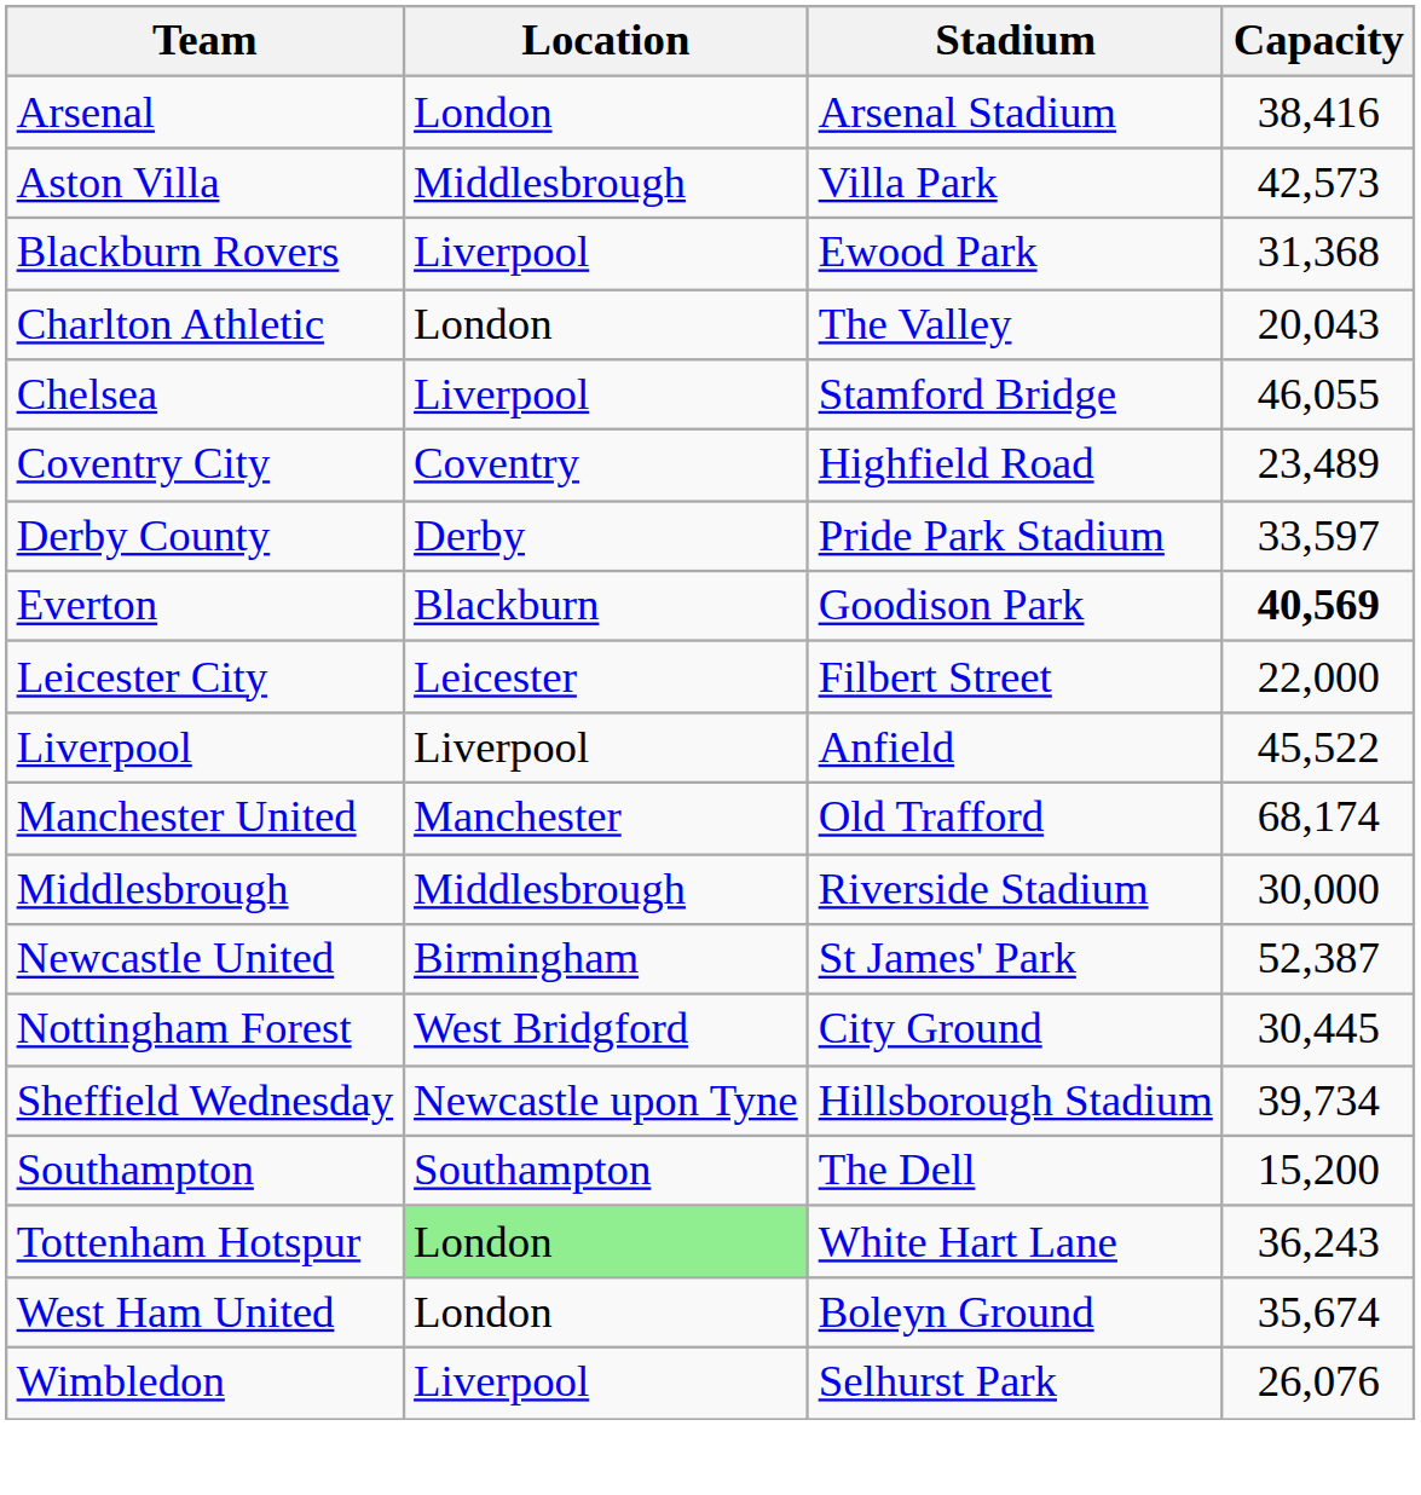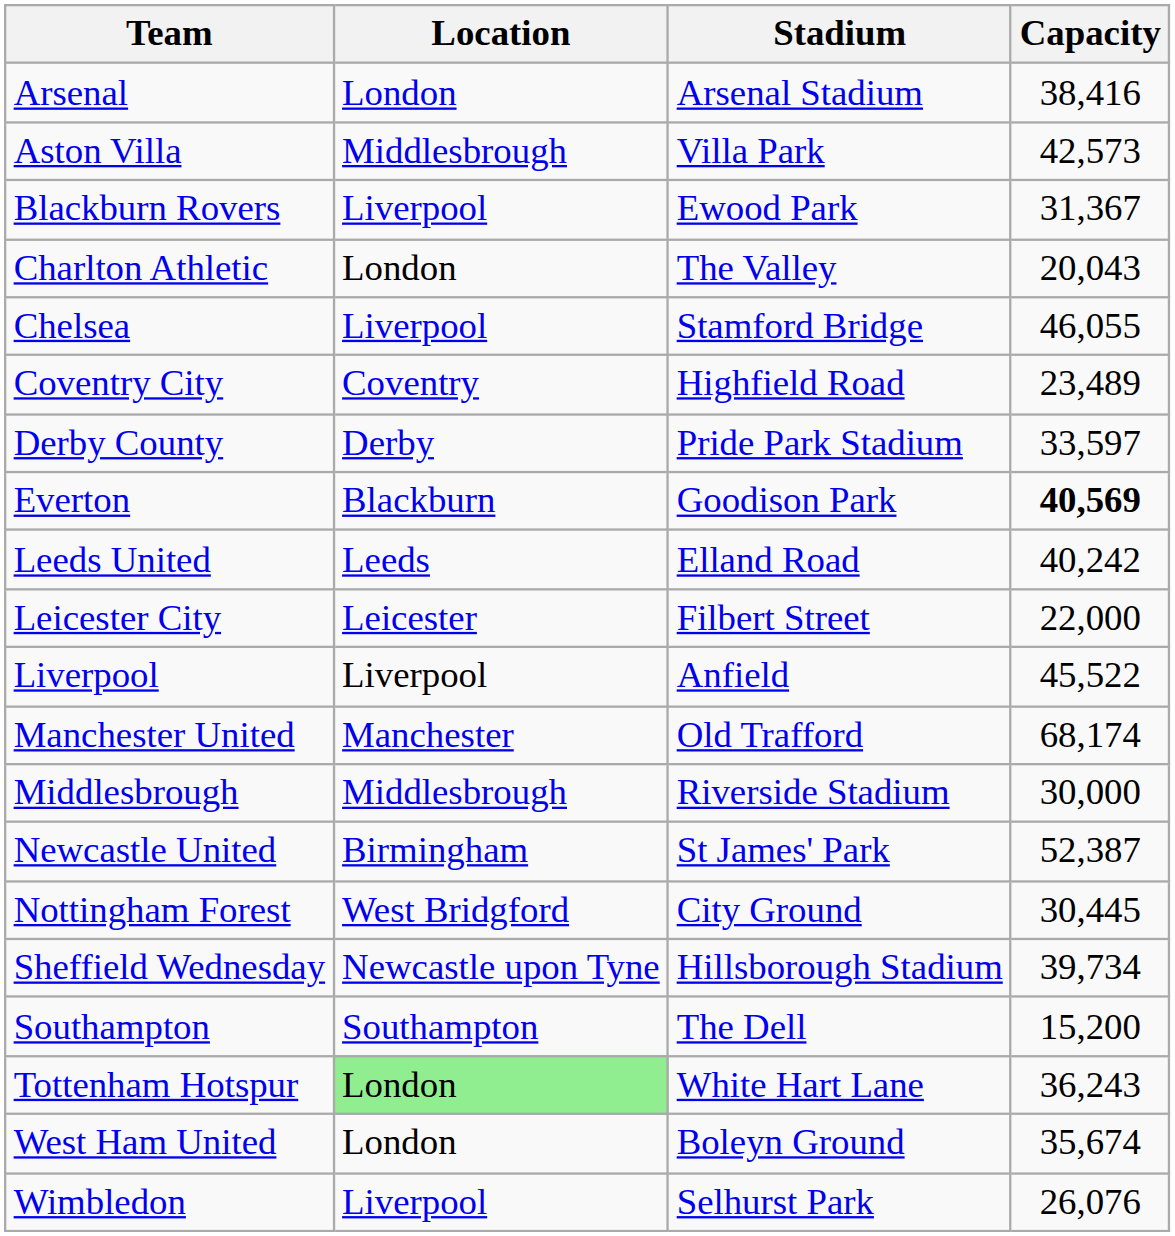Blackburn Rovers | Capacity: 31,368 -> 31,367
+ row: Leeds United | Leeds | Elland Road | 40,242
